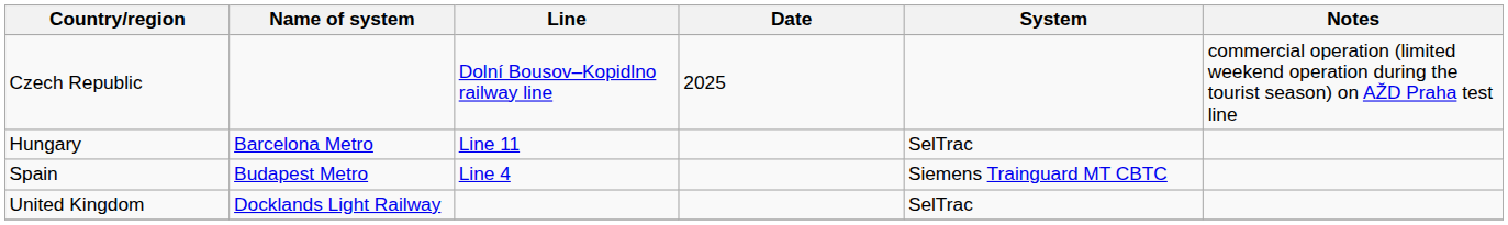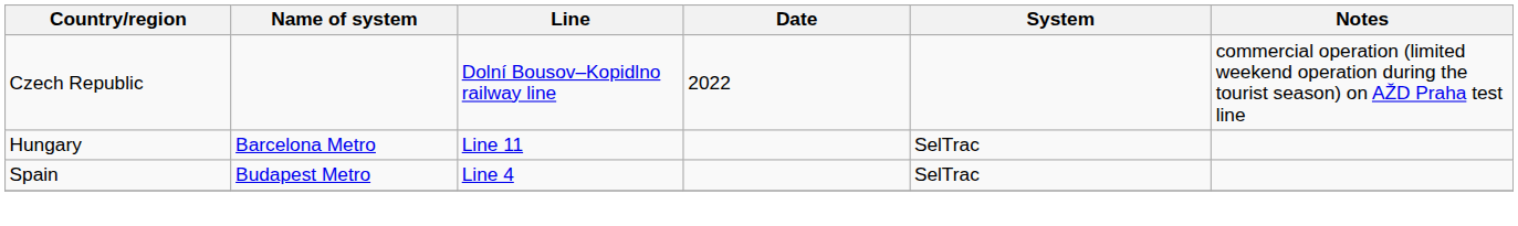Czech Republic | Date: 2025 -> 2022
Spain | System: Siemens Trainguard MT CBTC -> SelTrac
- row: United Kingdom | Docklands Light Railway | SelTrac
